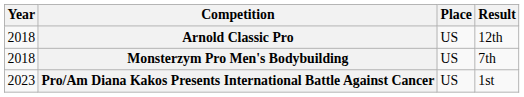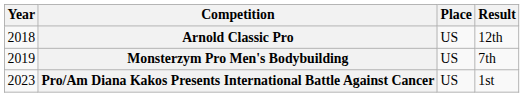Monsterzym Pro Men's Bodybuilding | Year: 2018 -> 2019
